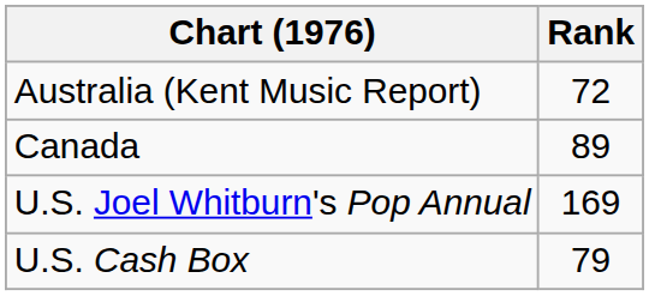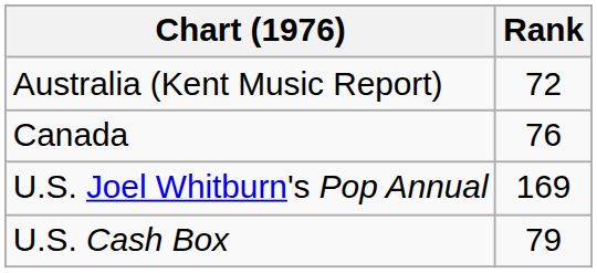Canada | Rank: 89 -> 76
